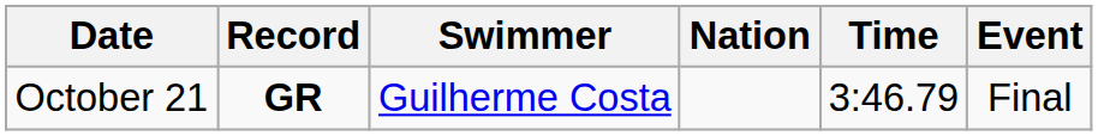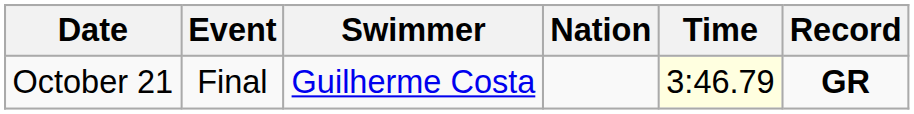columns swapped: Event <-> Record
October 21 | Time: no background -> lightyellow background
